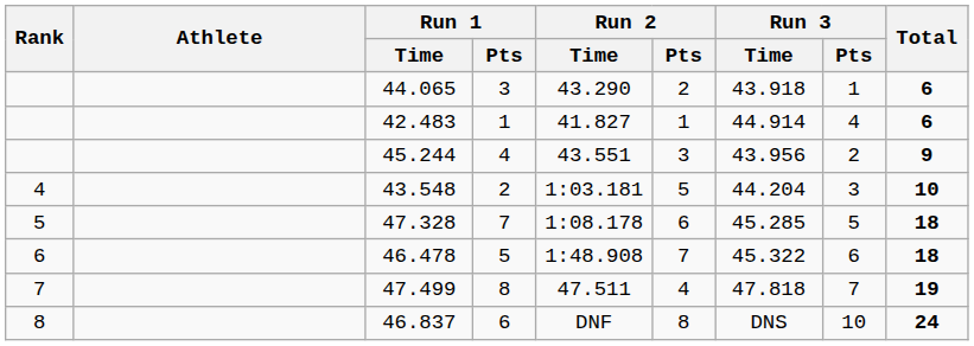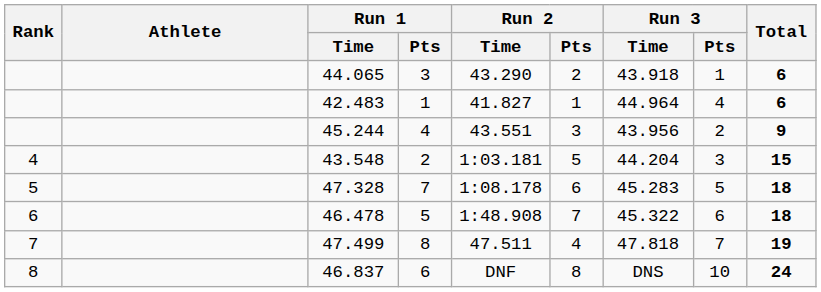42.483 | Run 3 / Time: 44.914 -> 44.964
43.548 | Total: 10 -> 15
47.328 | Run 3 / Time: 45.285 -> 45.283
